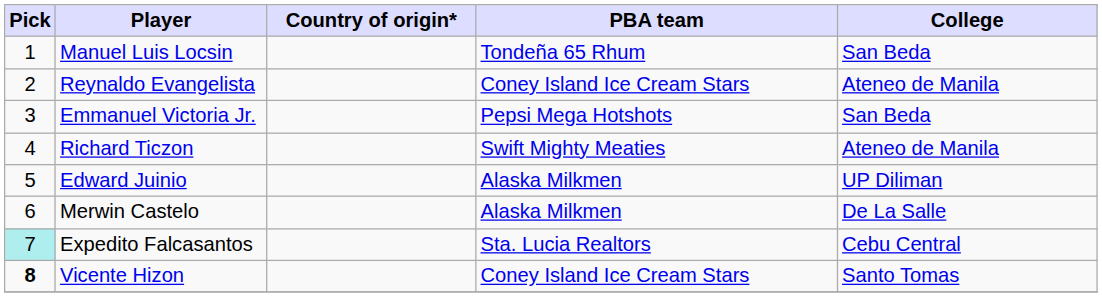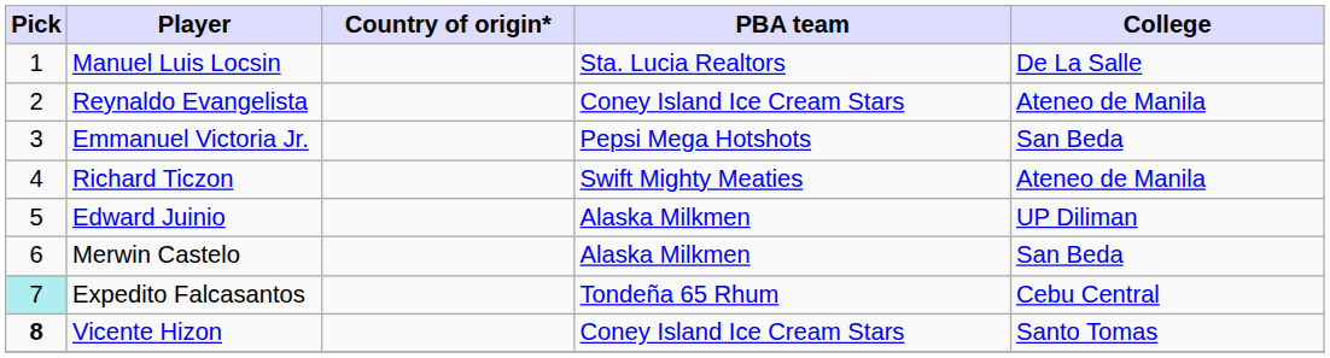Manuel Luis Locsin | PBA team: Tondeña 65 Rhum -> Sta. Lucia Realtors
Manuel Luis Locsin | College: San Beda -> De La Salle
Merwin Castelo | College: De La Salle -> San Beda
Expedito Falcasantos | PBA team: Sta. Lucia Realtors -> Tondeña 65 Rhum
